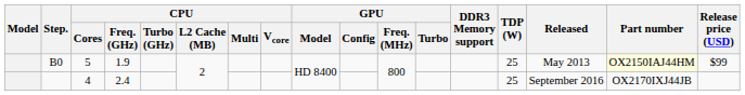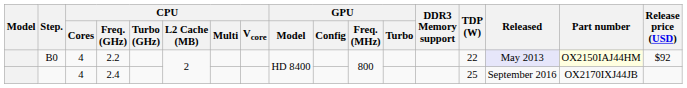B0 | CPU / Cores: 5 -> 4
B0 | CPU / Freq. (GHz): 1.9 -> 2.2
B0 | TDP (W): 25 -> 22
B0 | Released: no background -> lavender background
B0 | Release price (USD): $99 -> $92
